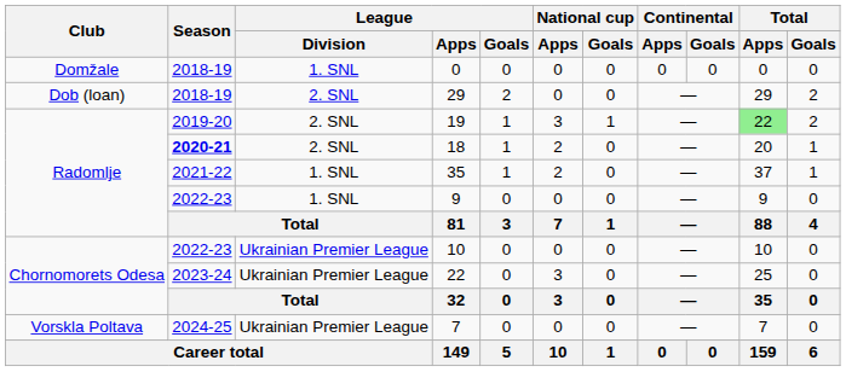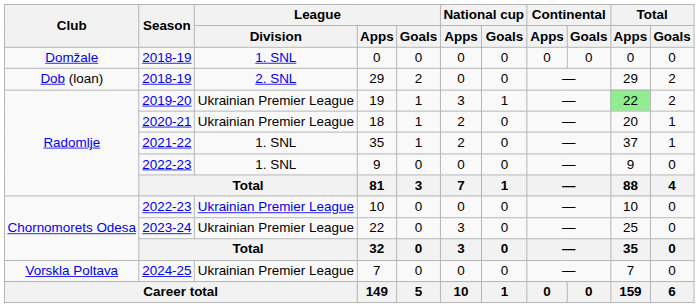19 | League / Division: 2. SNL -> Ukrainian Premier League
18 | Season: bold -> normal
18 | League / Division: 2. SNL -> Ukrainian Premier League
